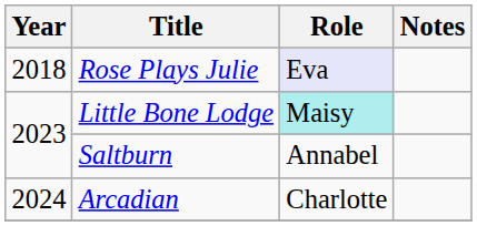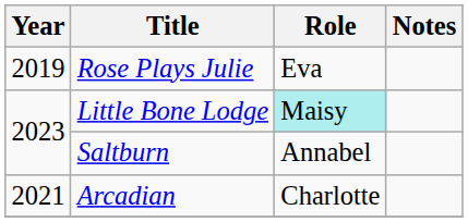Rose Plays Julie | Year: 2018 -> 2019
Rose Plays Julie | Role: lavender background -> no background
Arcadian | Year: 2024 -> 2021
